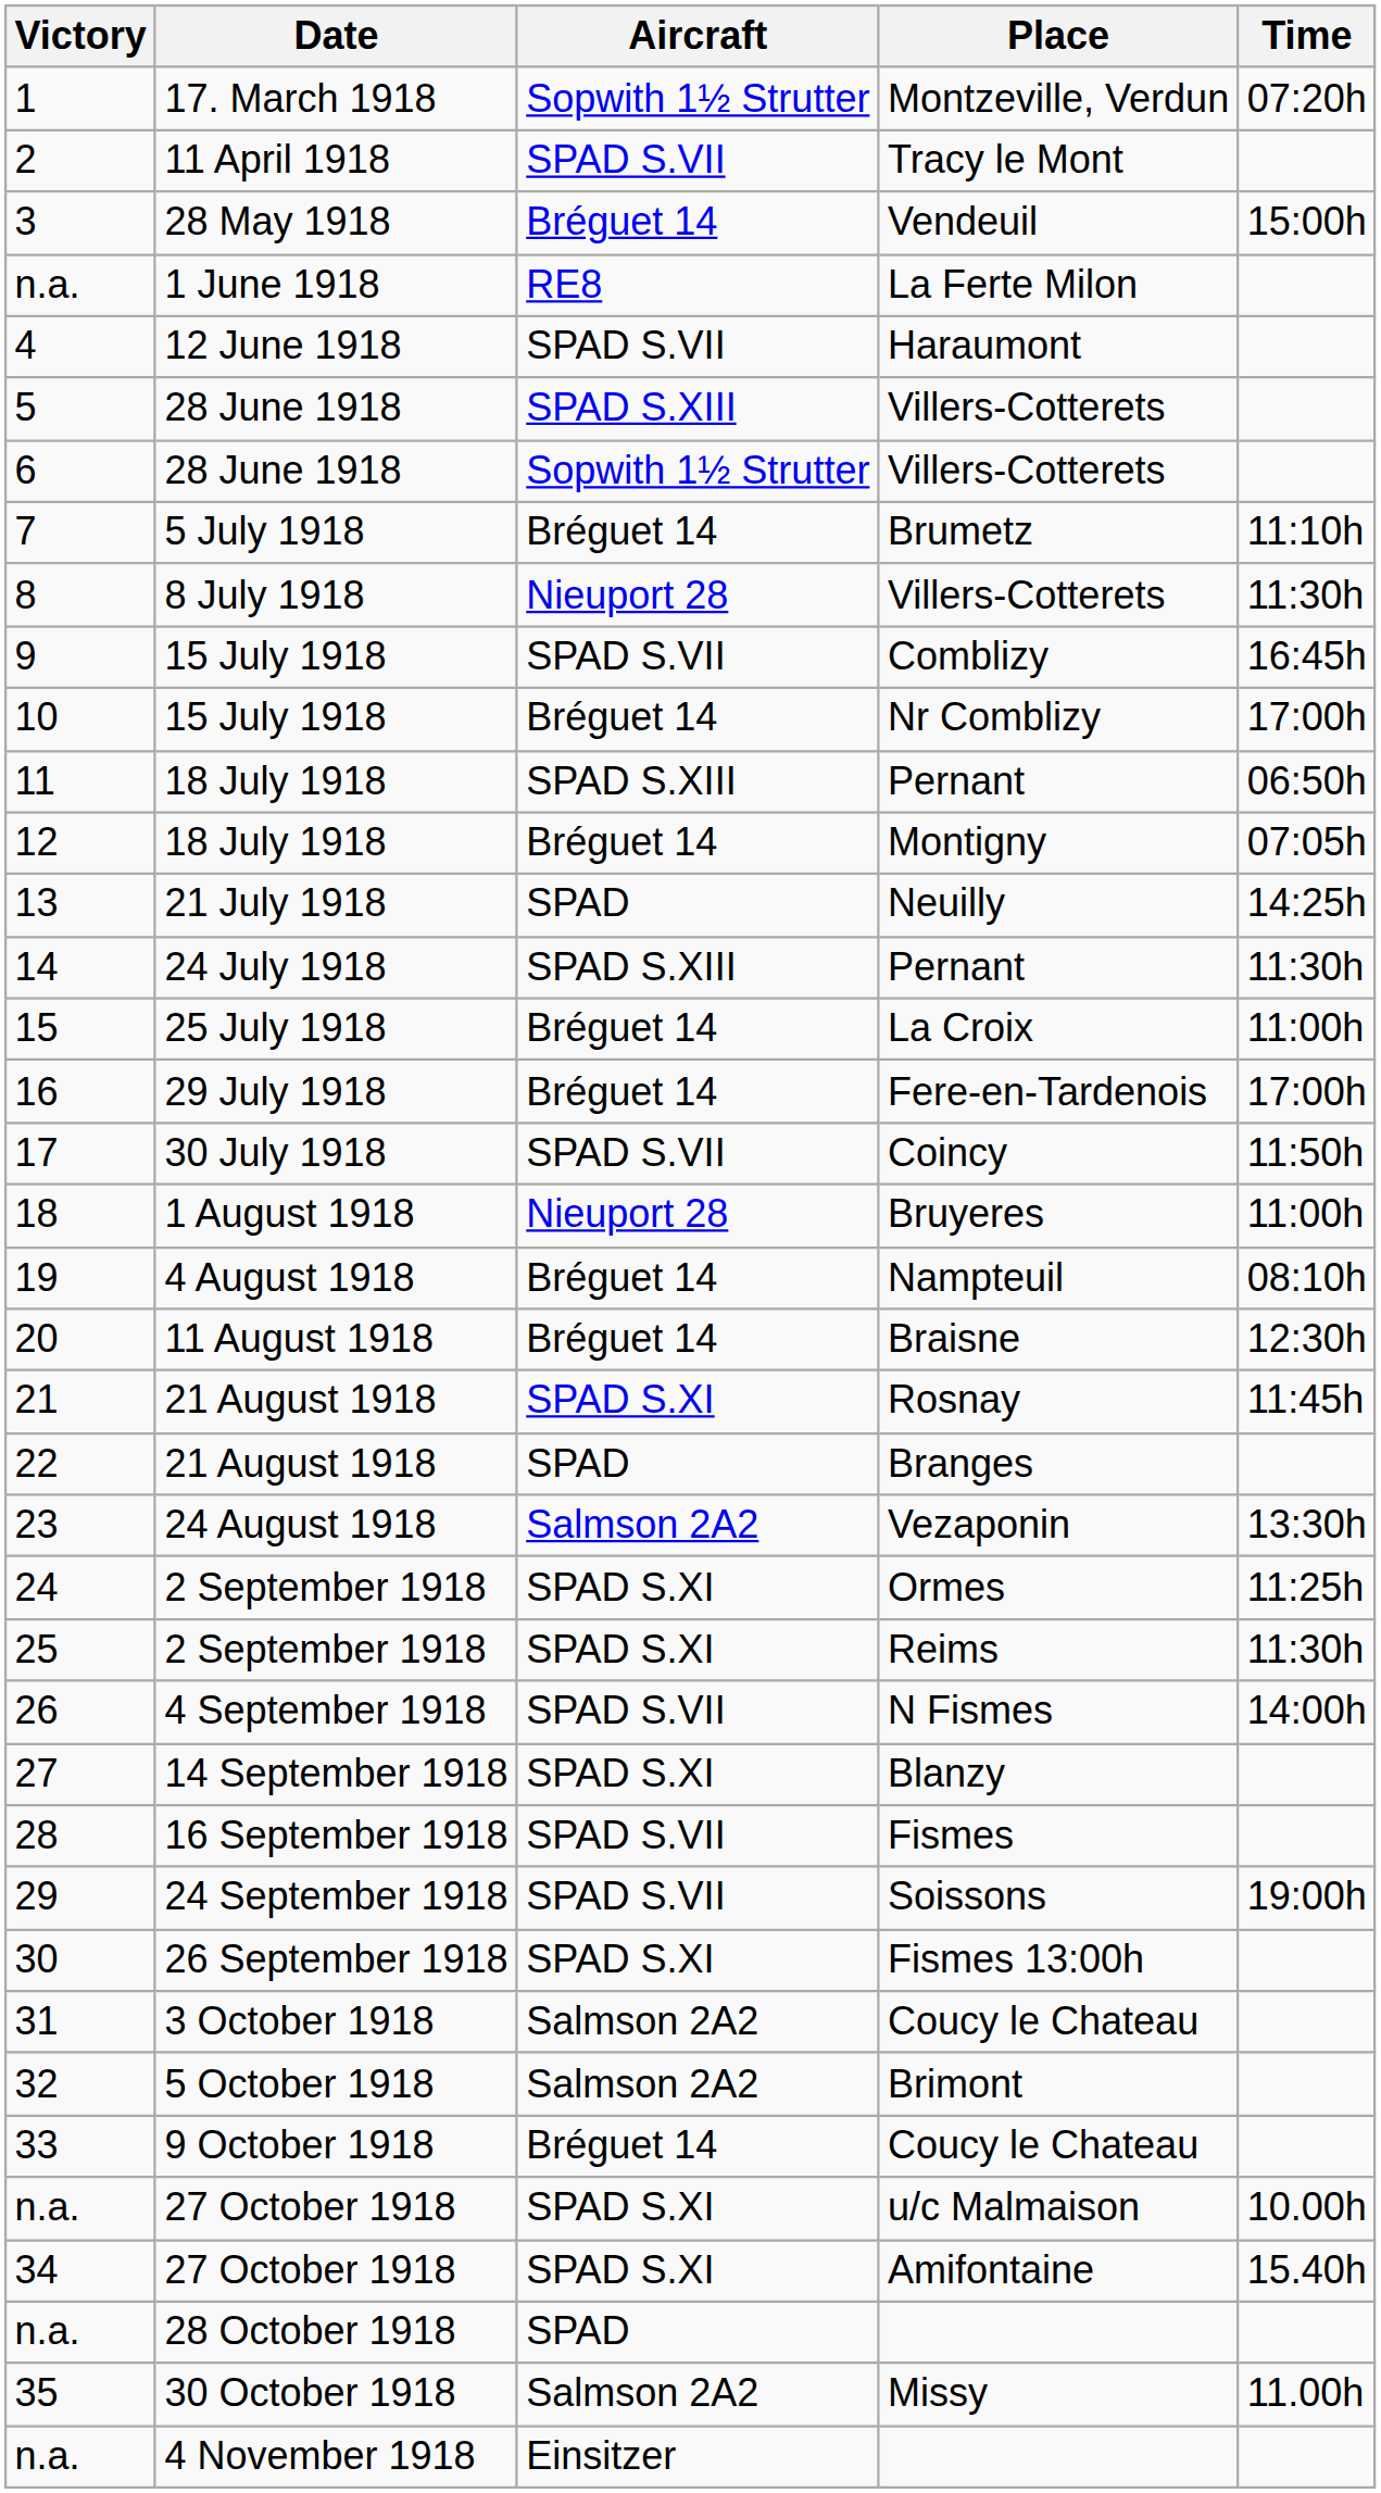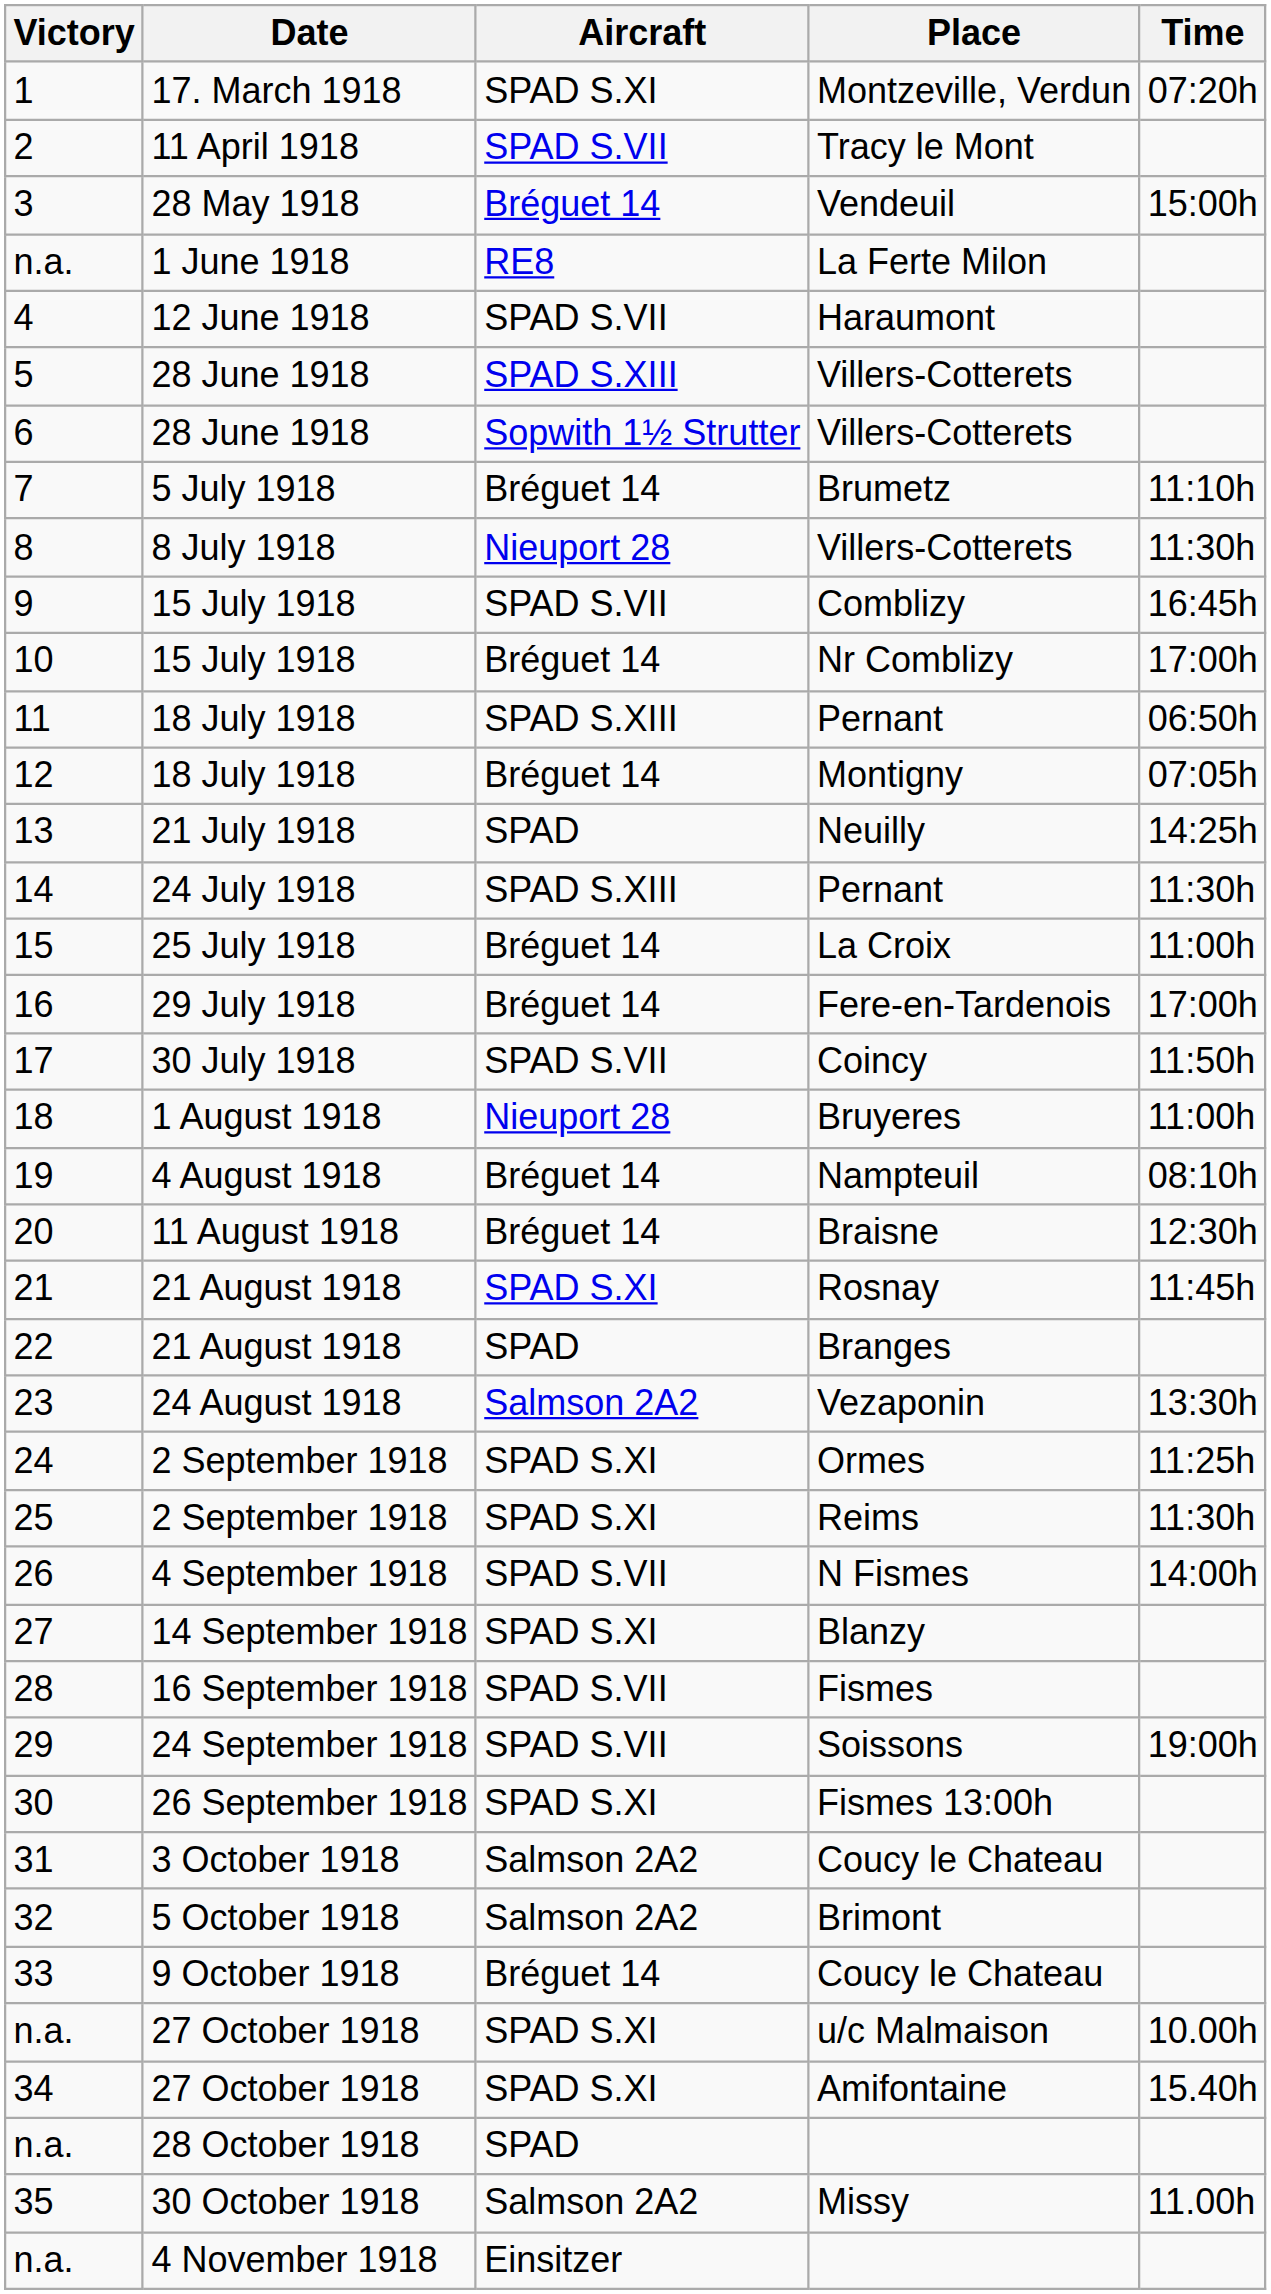1 | Aircraft: Sopwith 1½ Strutter -> SPAD S.XI
